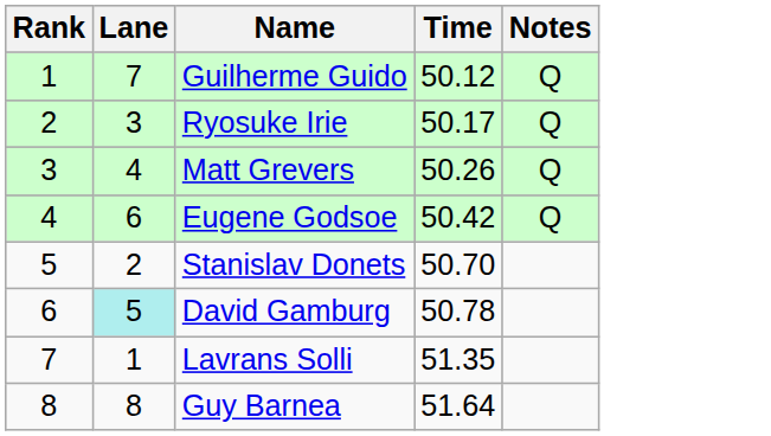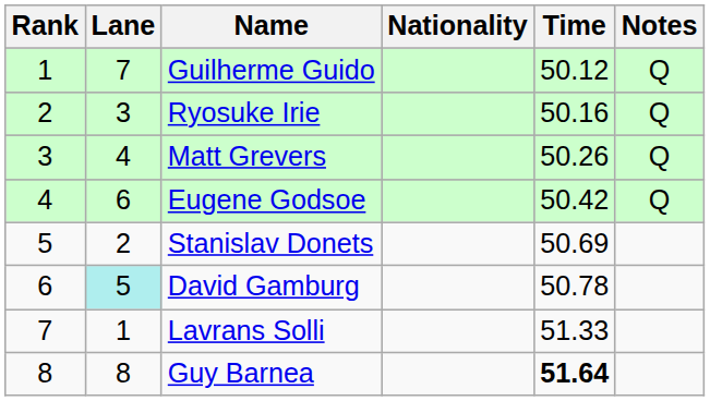+ column: Nationality
Ryosuke Irie | Time: 50.17 -> 50.16
Stanislav Donets | Time: 50.70 -> 50.69
Lavrans Solli | Time: 51.35 -> 51.33
Guy Barnea | Time: normal -> bold
